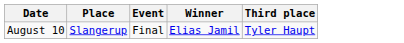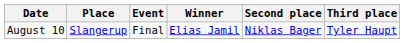+ column: Second place | Niklas Bager
